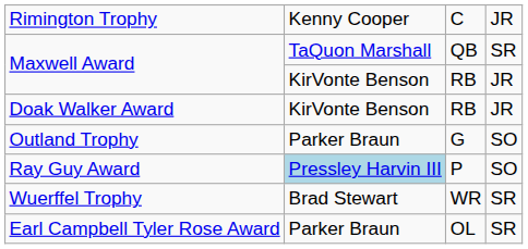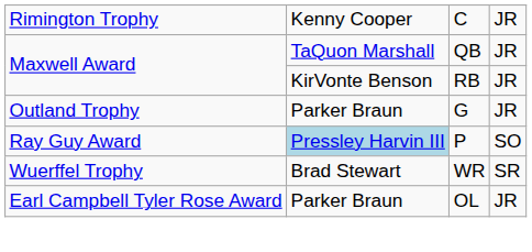Maxwell Award / QB | column 4: SR -> JR
- row: Doak Walker Award | KirVonte Benson | RB | JR
Outland Trophy | column 4: SO -> JR
Earl Campbell Tyler Rose Award | column 4: SR -> JR
